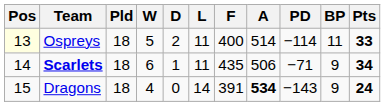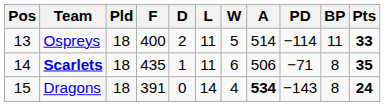columns swapped: W <-> F
Ospreys | Pos: lightyellow background -> no background
Scarlets | BP: 9 -> 8
Scarlets | Pts: 34 -> 35
Dragons | BP: 9 -> 8
